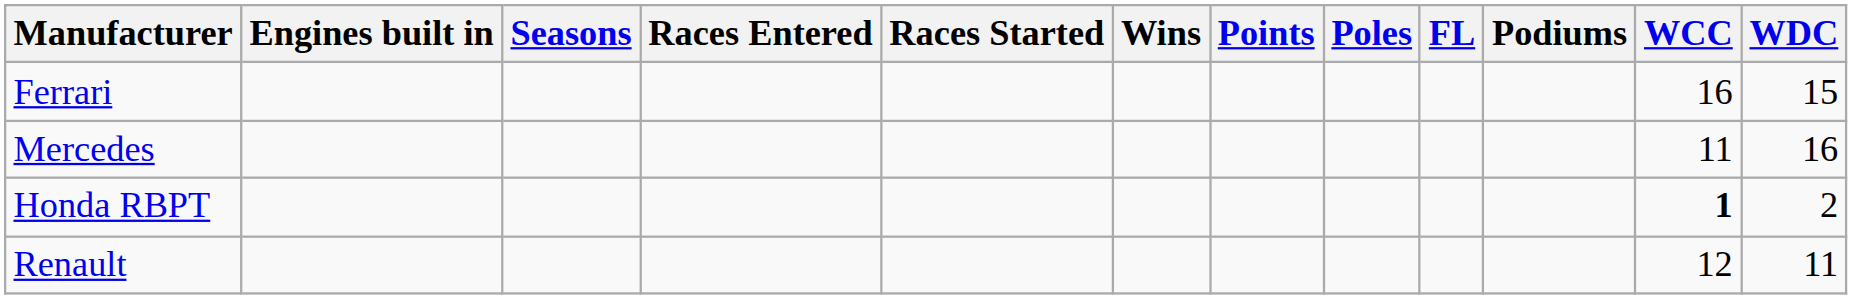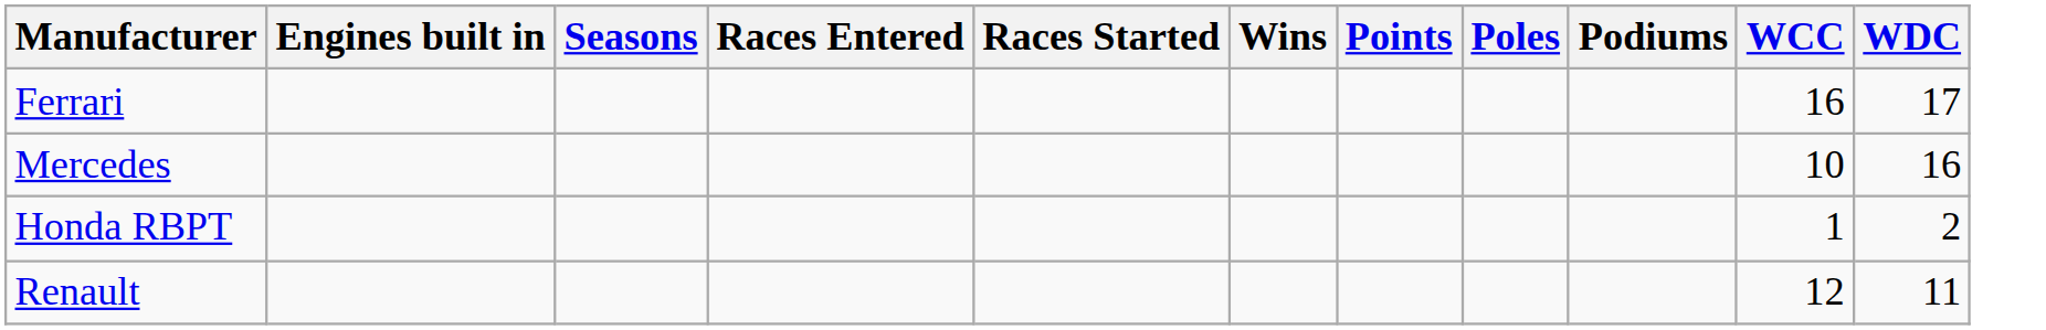- column: FL
Ferrari | WDC: 15 -> 17
Mercedes | WCC: 11 -> 10
Honda RBPT | WCC: bold -> normal
